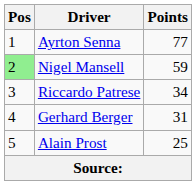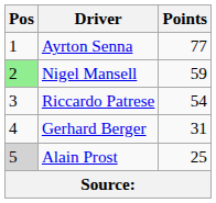Riccardo Patrese | Points: 34 -> 54
Alain Prost | Pos: no background -> lightgrey background
